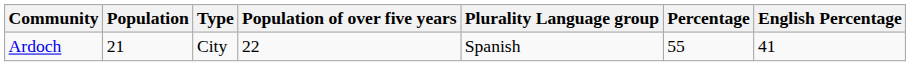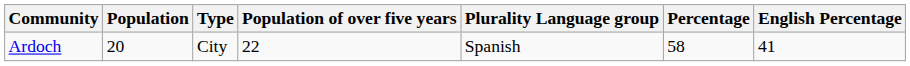Ardoch | Population: 21 -> 20
Ardoch | Percentage: 55 -> 58
